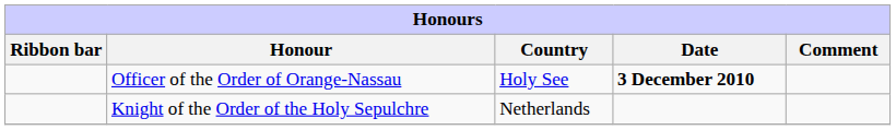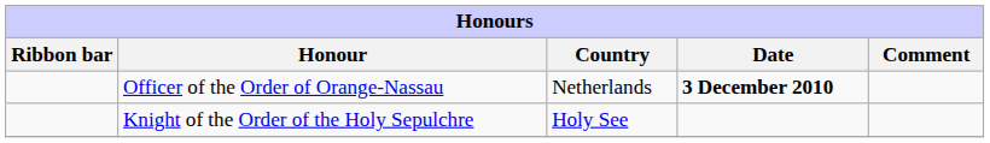Officer of the Order of Orange-Nassau | Country: Holy See -> Netherlands
Knight of the Order of the Holy Sepulchre | Country: Netherlands -> Holy See
